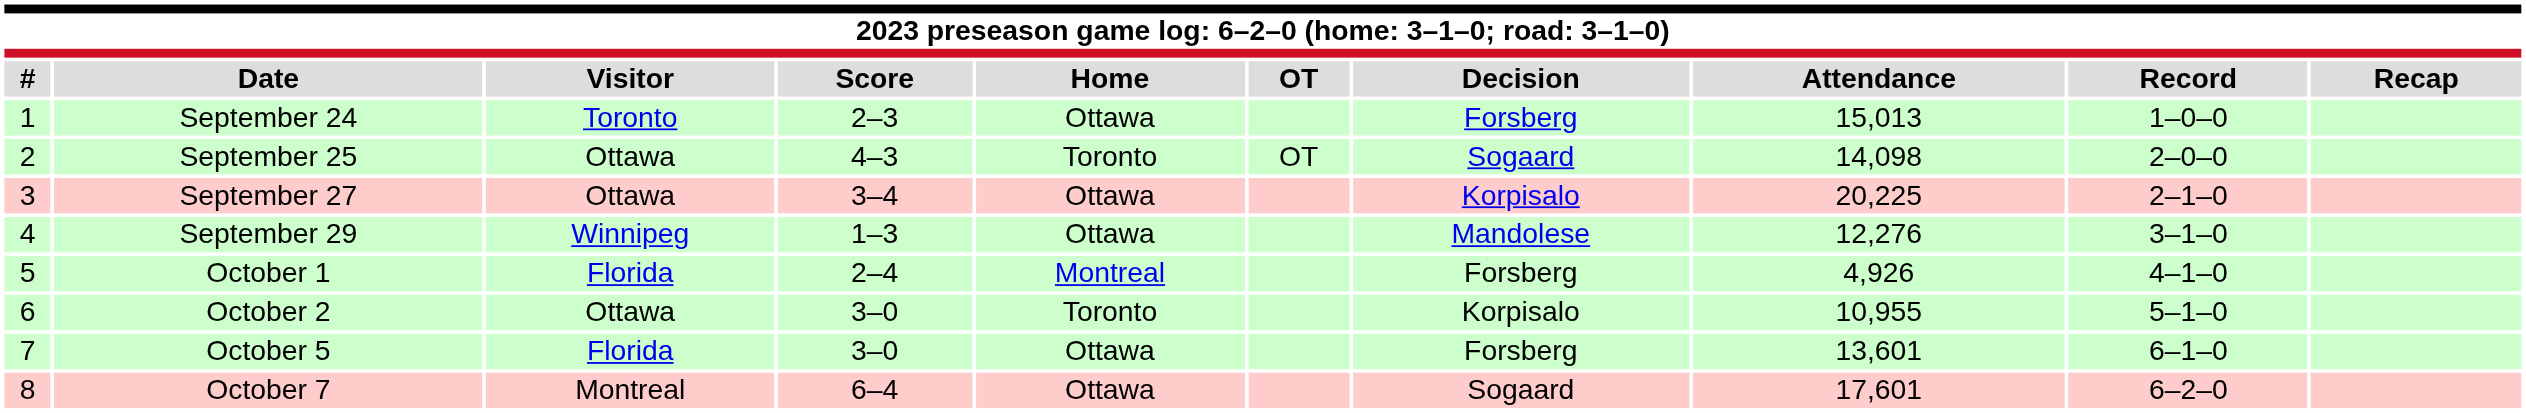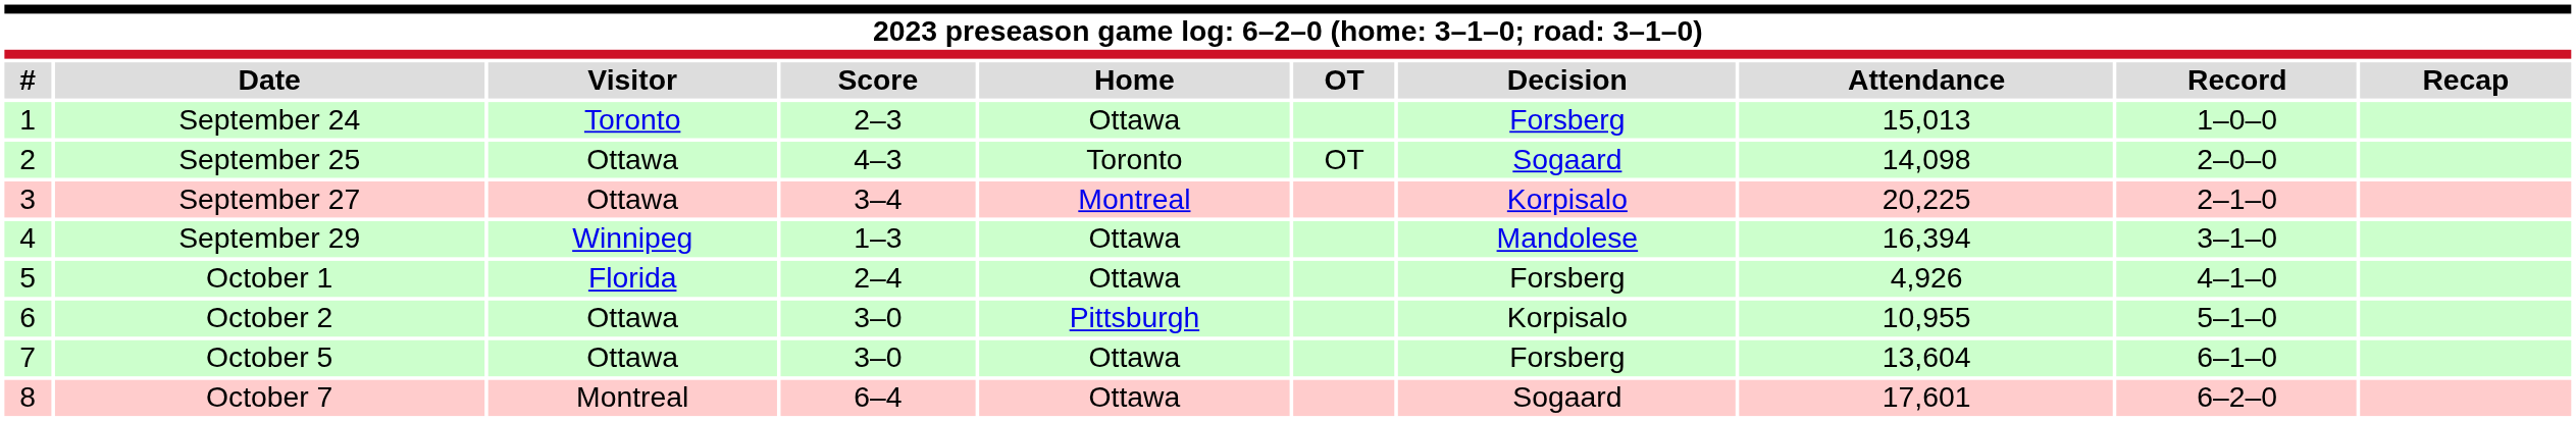September 27 | Home: Ottawa -> Montreal
September 29 | Attendance: 12,276 -> 16,394
October 1 | Home: Montreal -> Ottawa
October 2 | Home: Toronto -> Pittsburgh
October 5 | Visitor: Florida -> Ottawa
October 5 | Attendance: 13,601 -> 13,604
